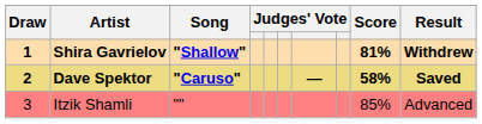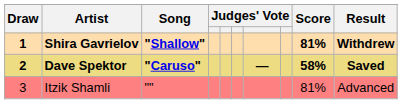Itzik Shamli | Score: 85% -> 81%
